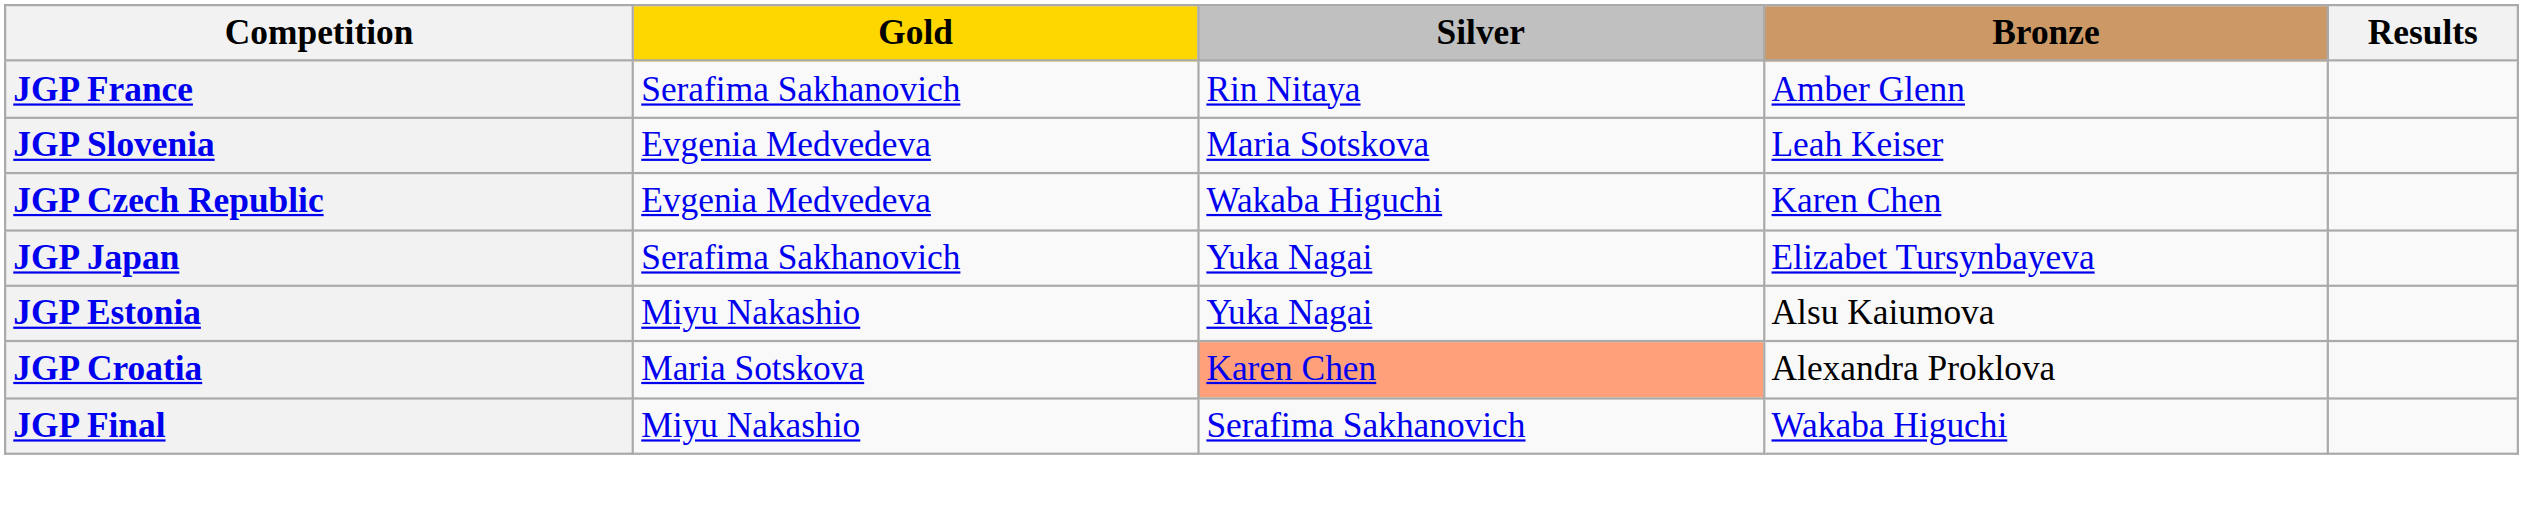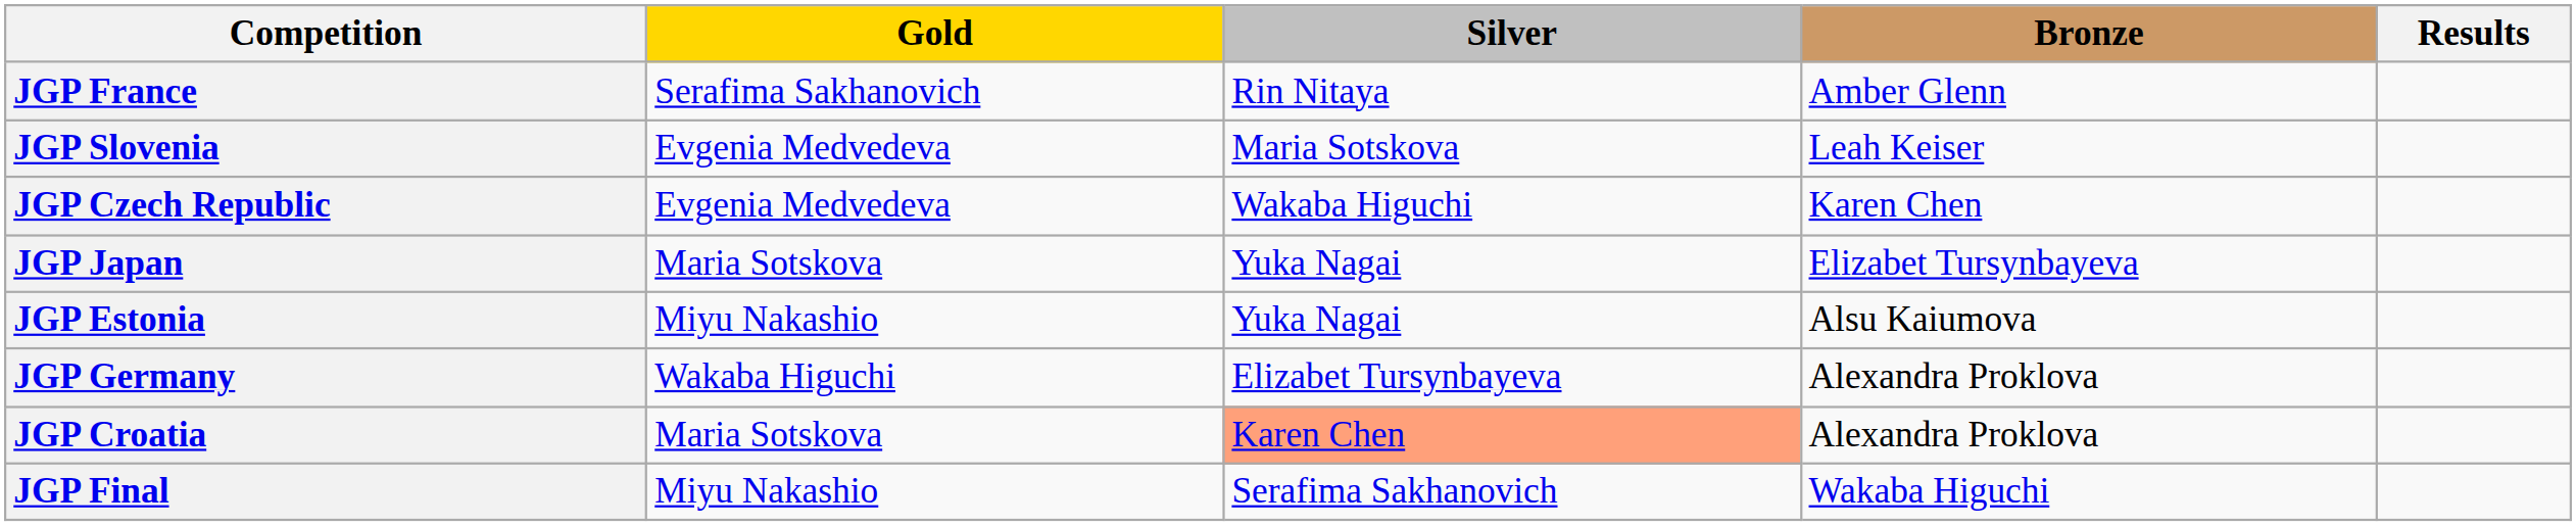JGP Japan | Gold: Serafima Sakhanovich -> Maria Sotskova
+ row: JGP Germany | Wakaba Higuchi | Elizabet Tursynbayeva | Alexandra Proklova
